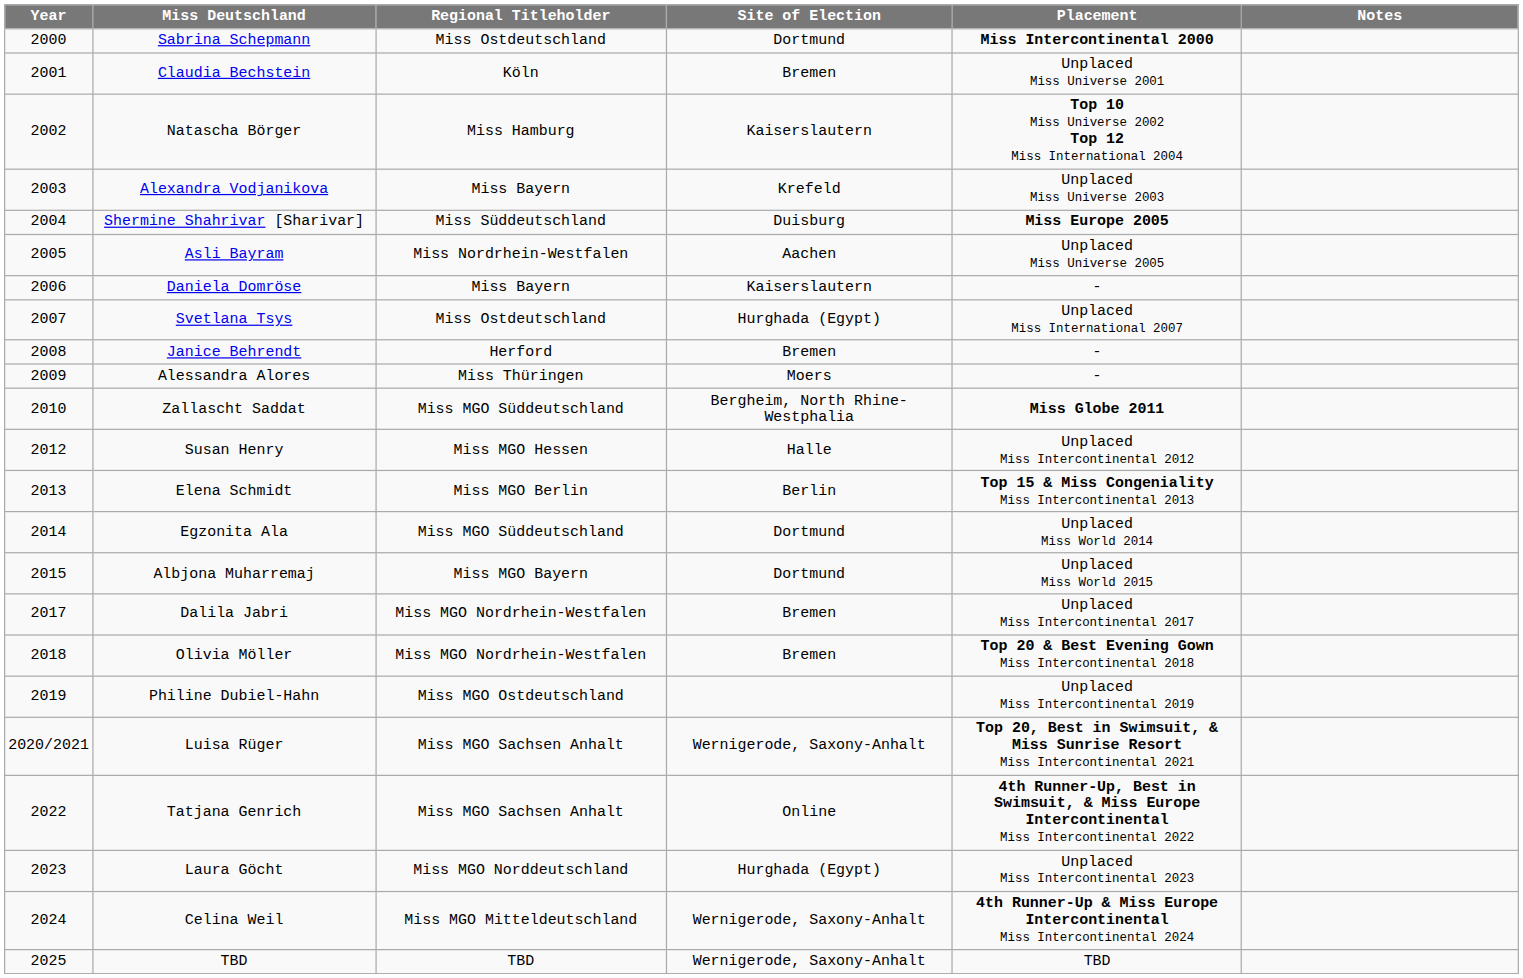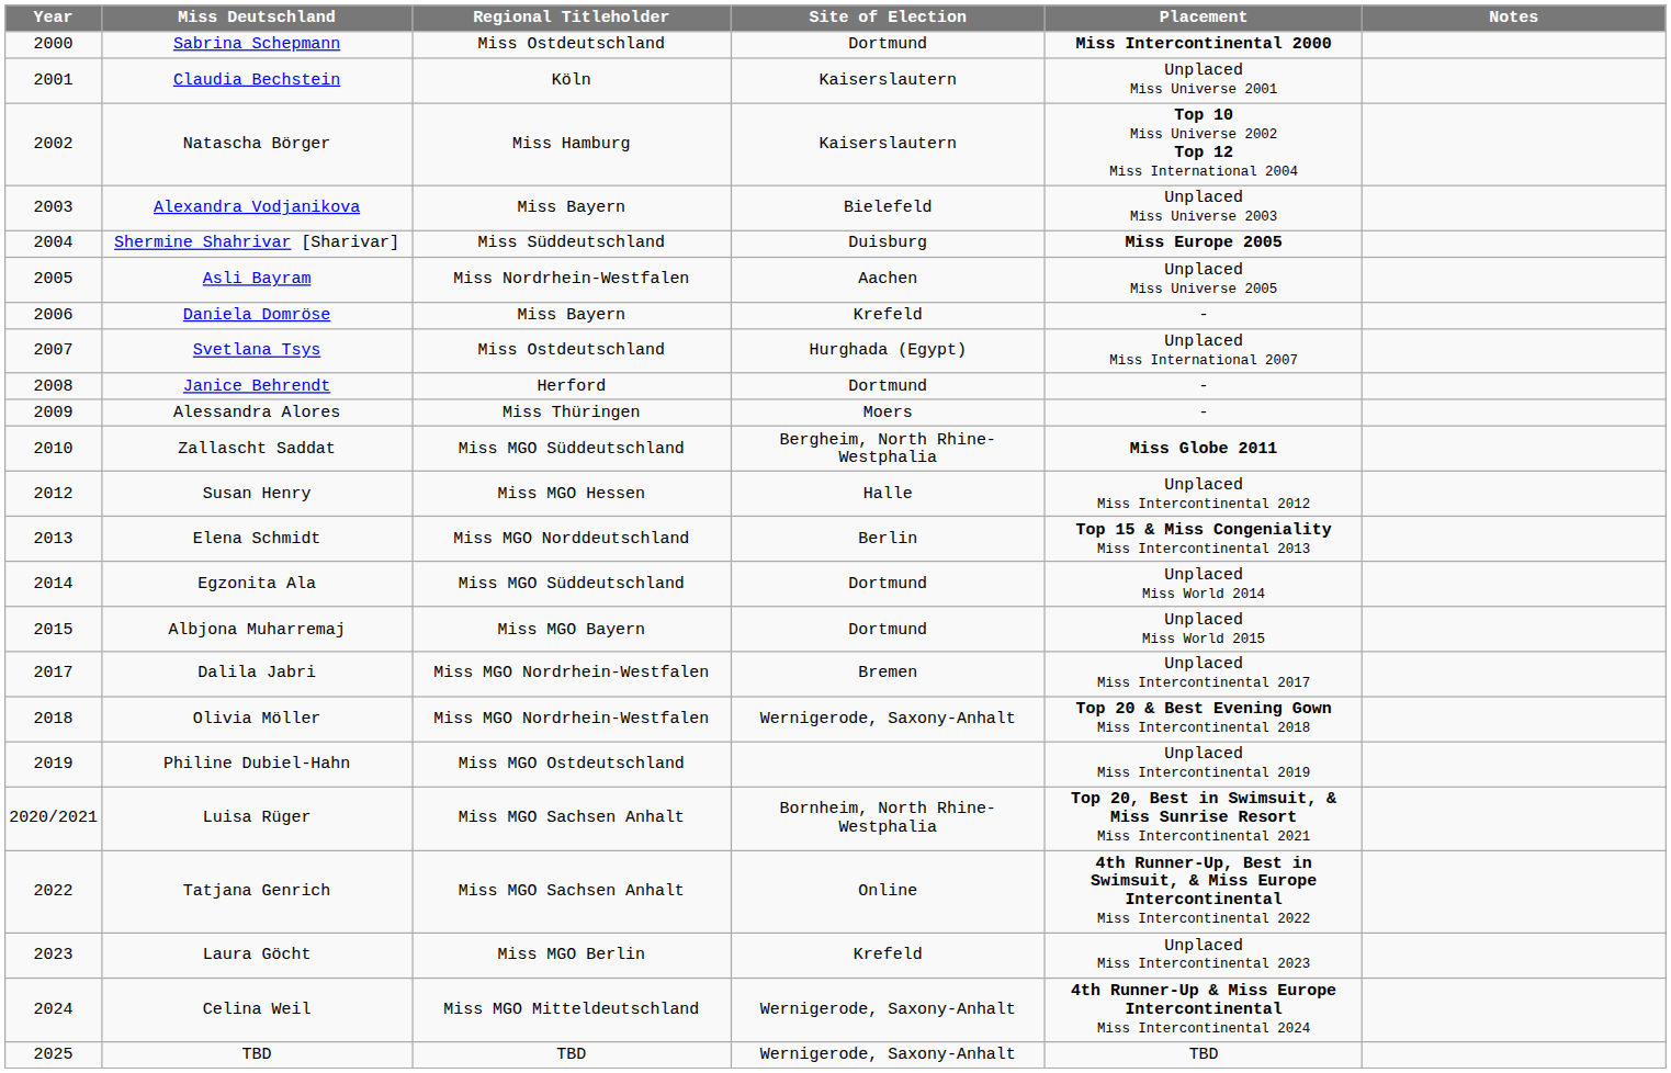Claudia Bechstein | Site of Election: Bremen -> Kaiserslautern
Alexandra Vodjanikova | Site of Election: Krefeld -> Bielefeld
Daniela Domröse | Site of Election: Kaiserslautern -> Krefeld
Janice Behrendt | Site of Election: Bremen -> Dortmund
Elena Schmidt | Regional Titleholder: Miss MGO Berlin -> Miss MGO Norddeutschland
Olivia Möller | Site of Election: Bremen -> Wernigerode, Saxony-Anhalt
Luisa Rüger | Site of Election: Wernigerode, Saxony-Anhalt -> Bornheim, North Rhine-Westphalia
Laura Göcht | Regional Titleholder: Miss MGO Norddeutschland -> Miss MGO Berlin
Laura Göcht | Site of Election: Hurghada (Egypt) -> Krefeld
